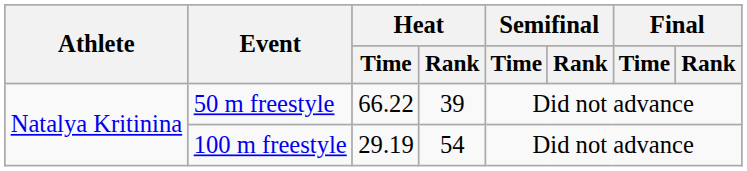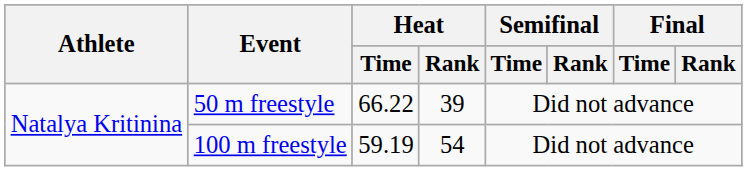100 m freestyle | Heat / Time: 29.19 -> 59.19
